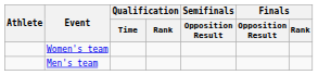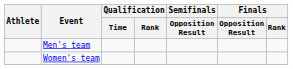rows swapped: Men's team <-> Women's team
